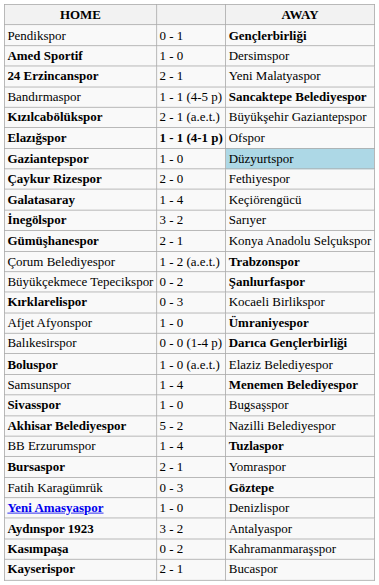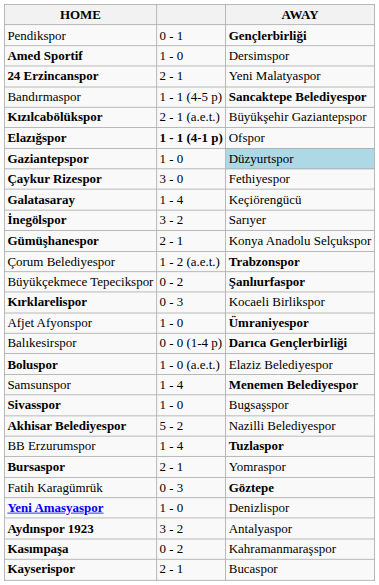Çaykur Rizespor | column 2: 2 - 0 -> 3 - 0
